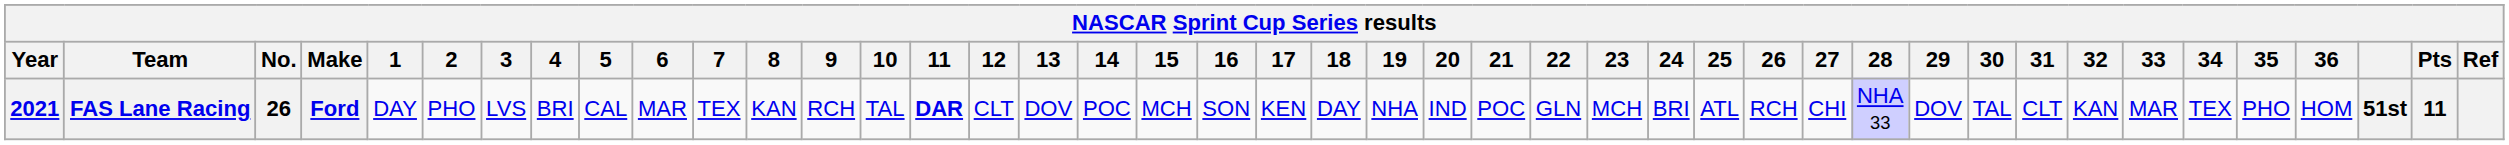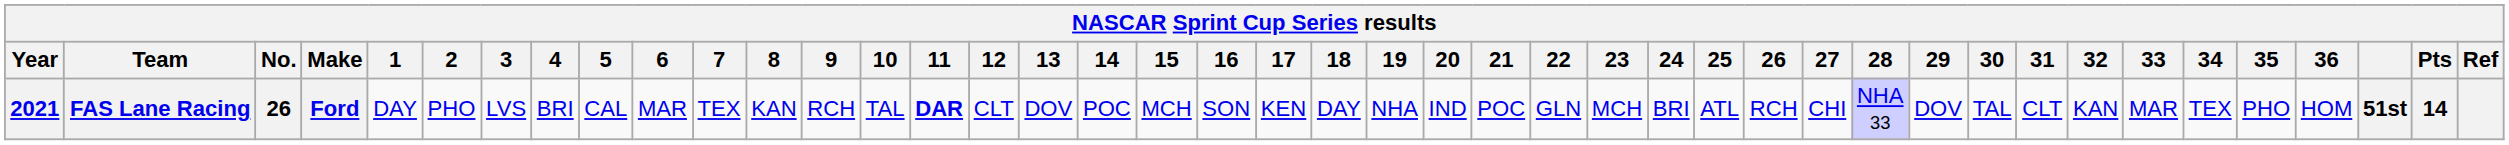FAS Lane Racing | Pts: 11 -> 14
